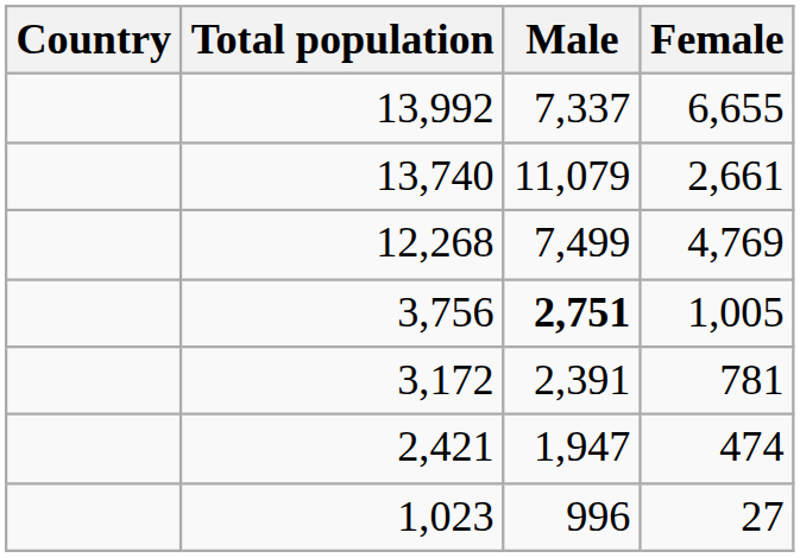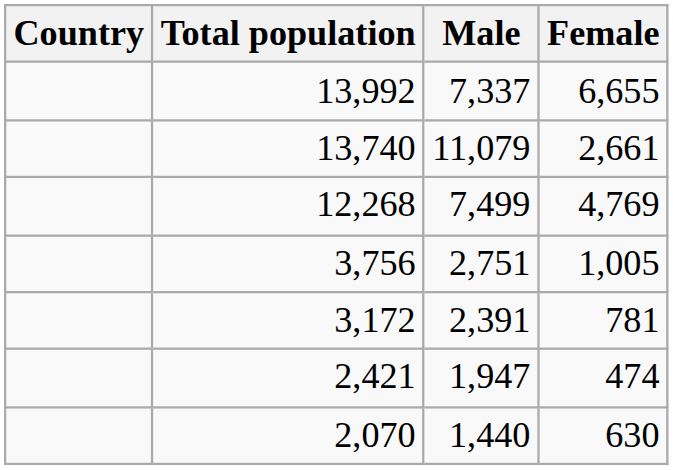3,756 | Male: bold -> normal
+ row: 2,070 | 1,440 | 630
- row: 1,023 | 996 | 27
